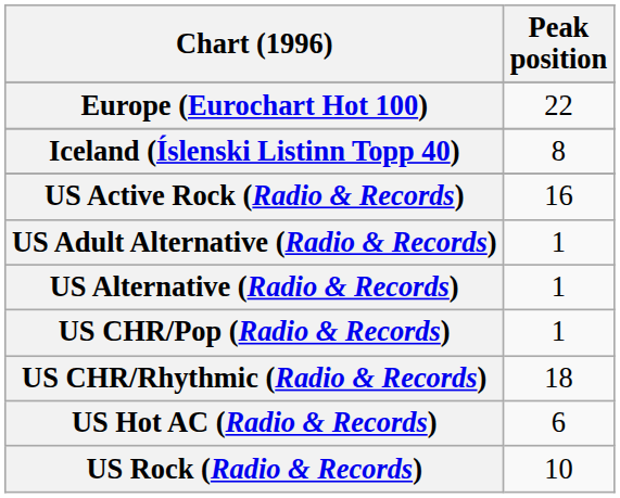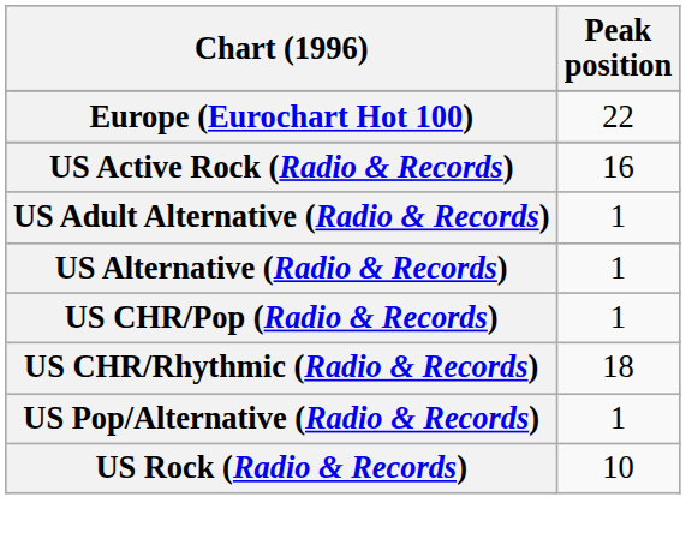- row: Iceland (Íslenski Listinn Topp 40) | 8
- row: US Hot AC (Radio & Records) | 6
+ row: US Pop/Alternative (Radio & Records) | 1
